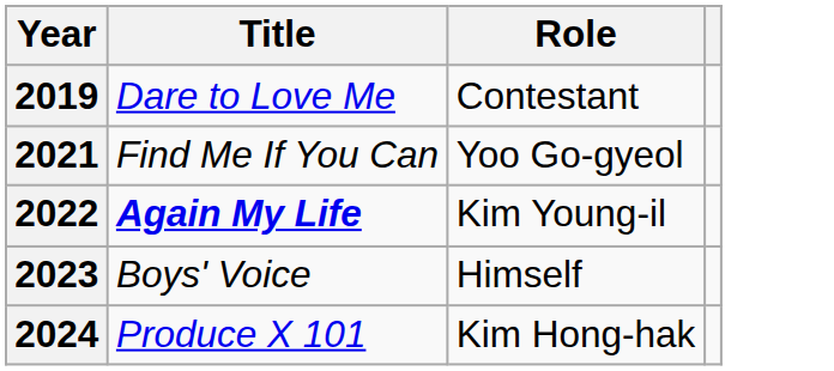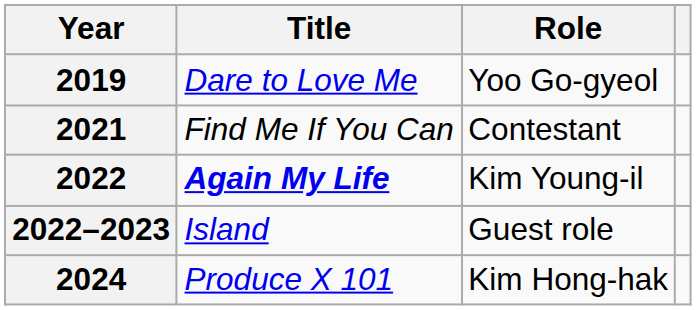2019 | Role: Contestant -> Yoo Go-gyeol
2021 | Role: Yoo Go-gyeol -> Contestant
+ row: 2022–2023 | Island | Guest role
- row: 2023 | Boys' Voice | Himself
